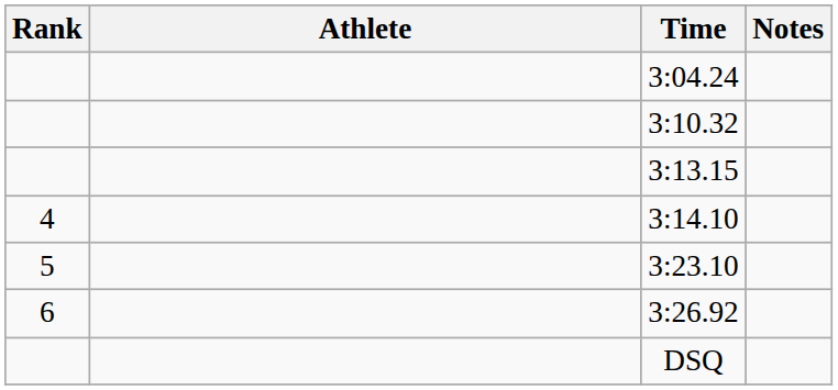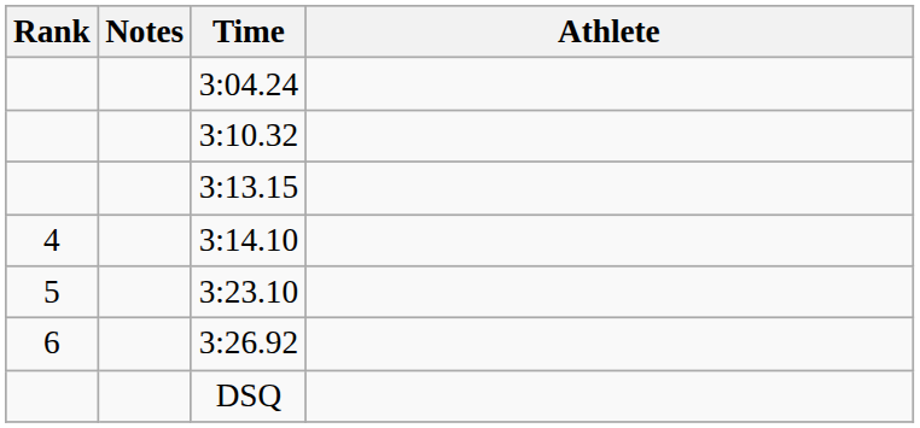columns swapped: Athlete <-> Notes
